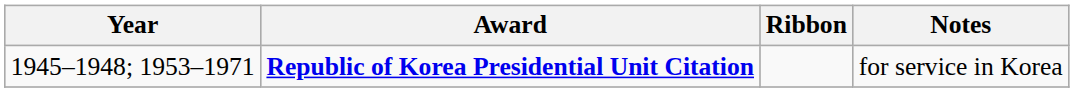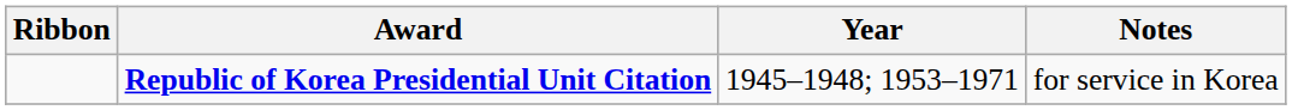columns swapped: Ribbon <-> Year
